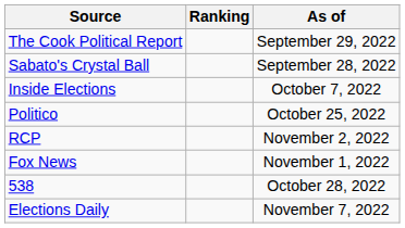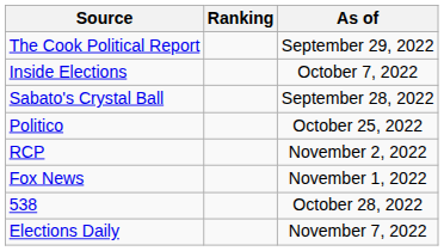rows swapped: Inside Elections <-> Sabato's Crystal Ball
